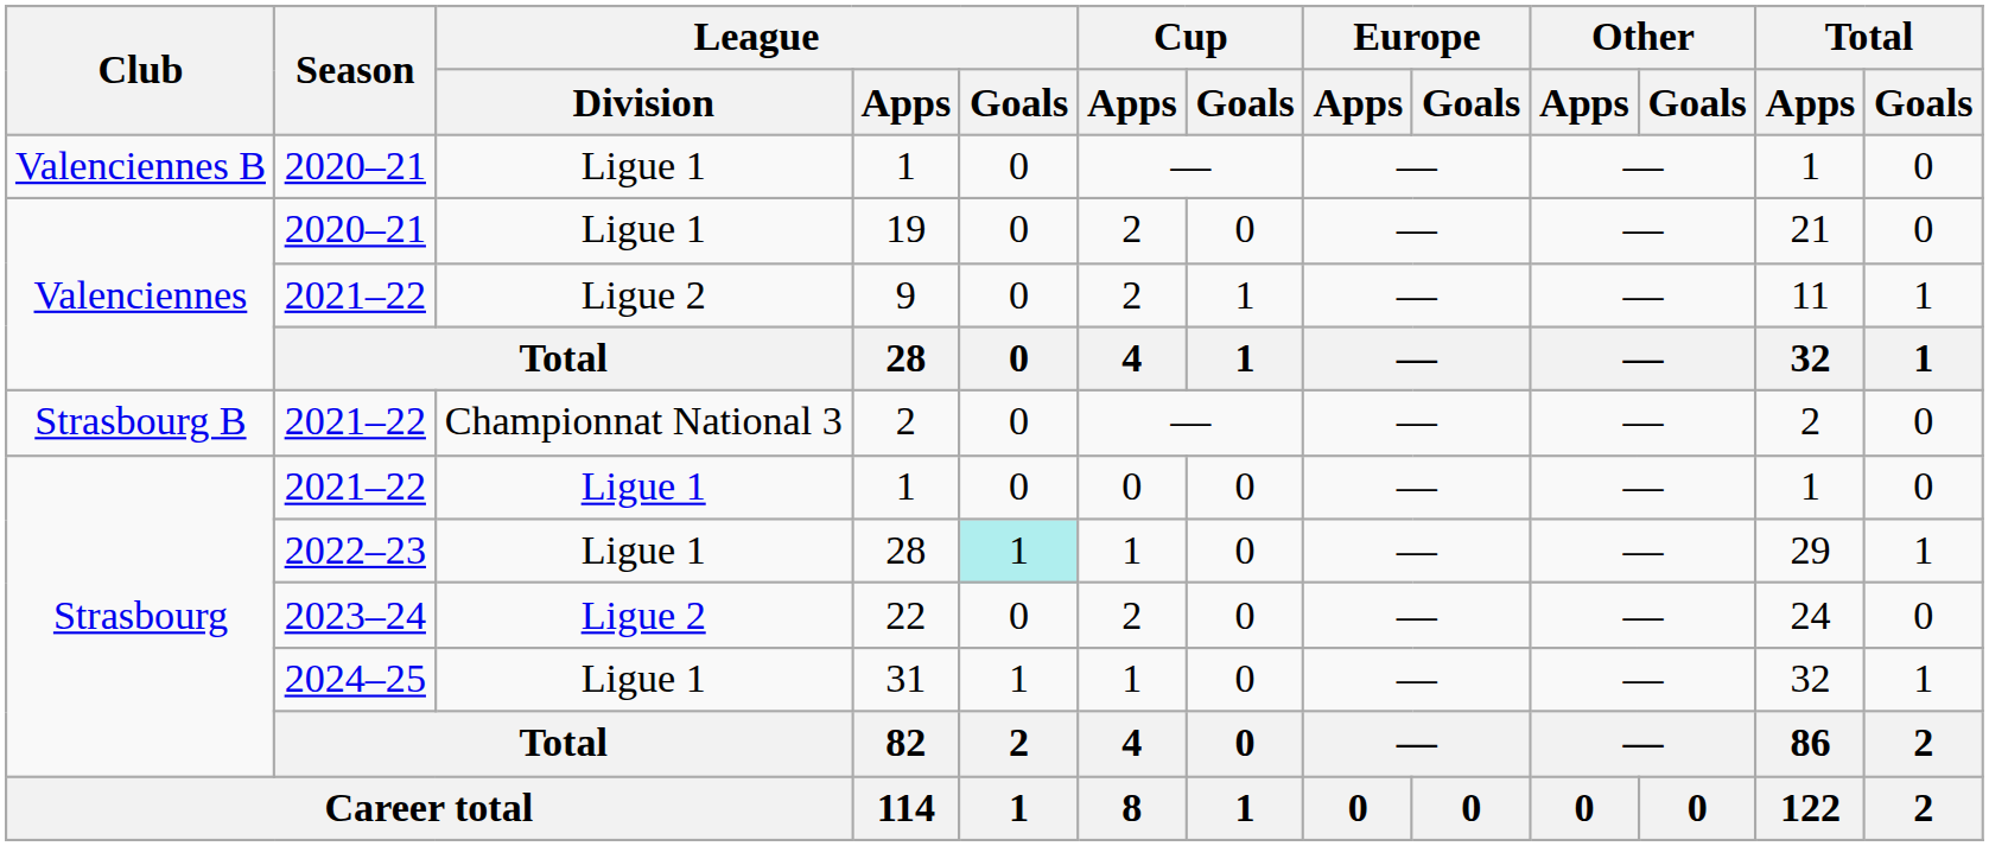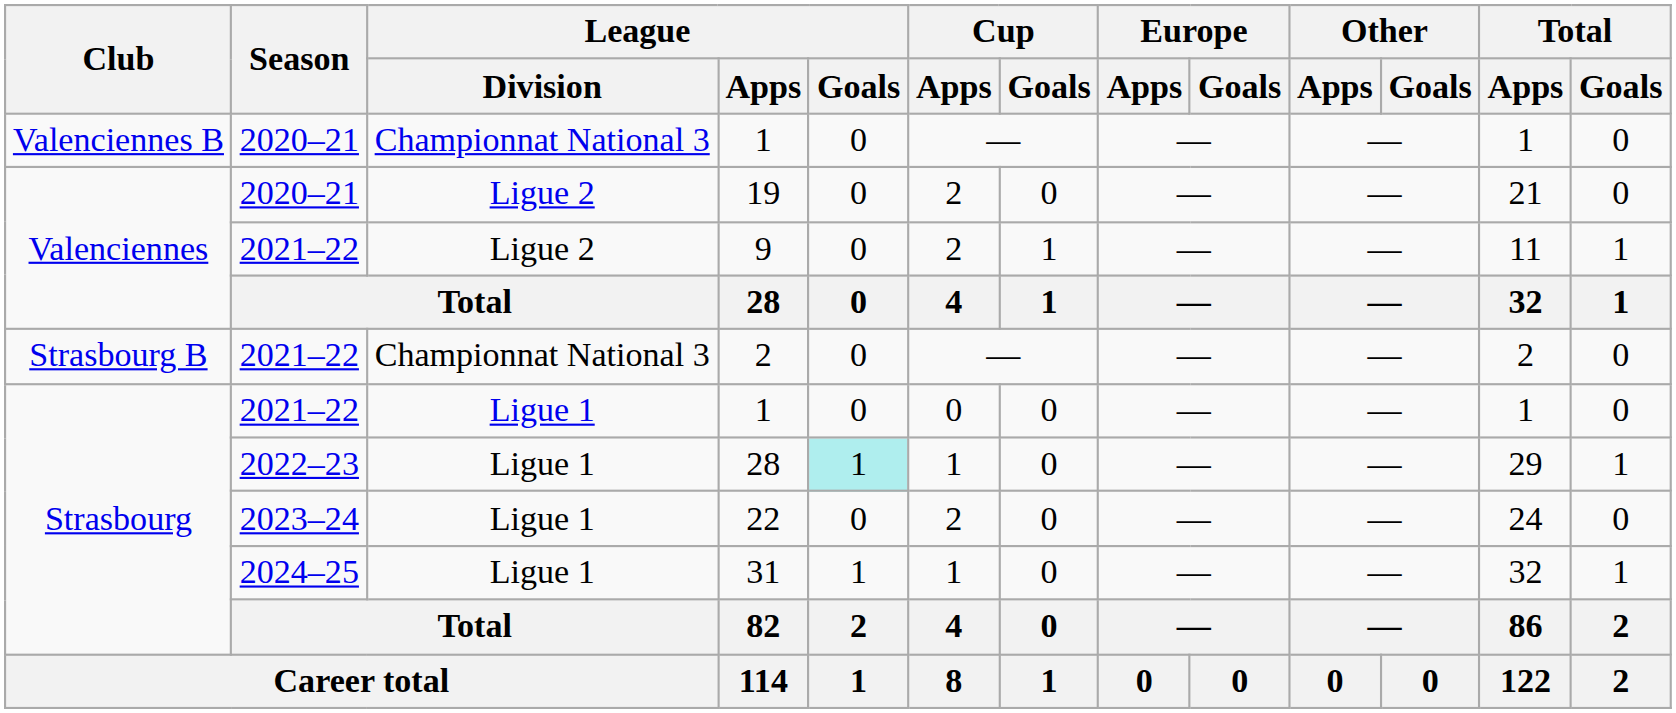2020–21 / 1 | League / Division: Ligue 1 -> Championnat National 3
19 | League / Division: Ligue 1 -> Ligue 2
22 | League / Division: Ligue 2 -> Ligue 1
